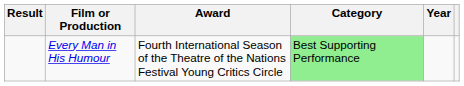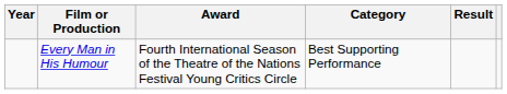columns swapped: Year <-> Result
Every Man in His Humour | Category: lightgreen background -> no background
